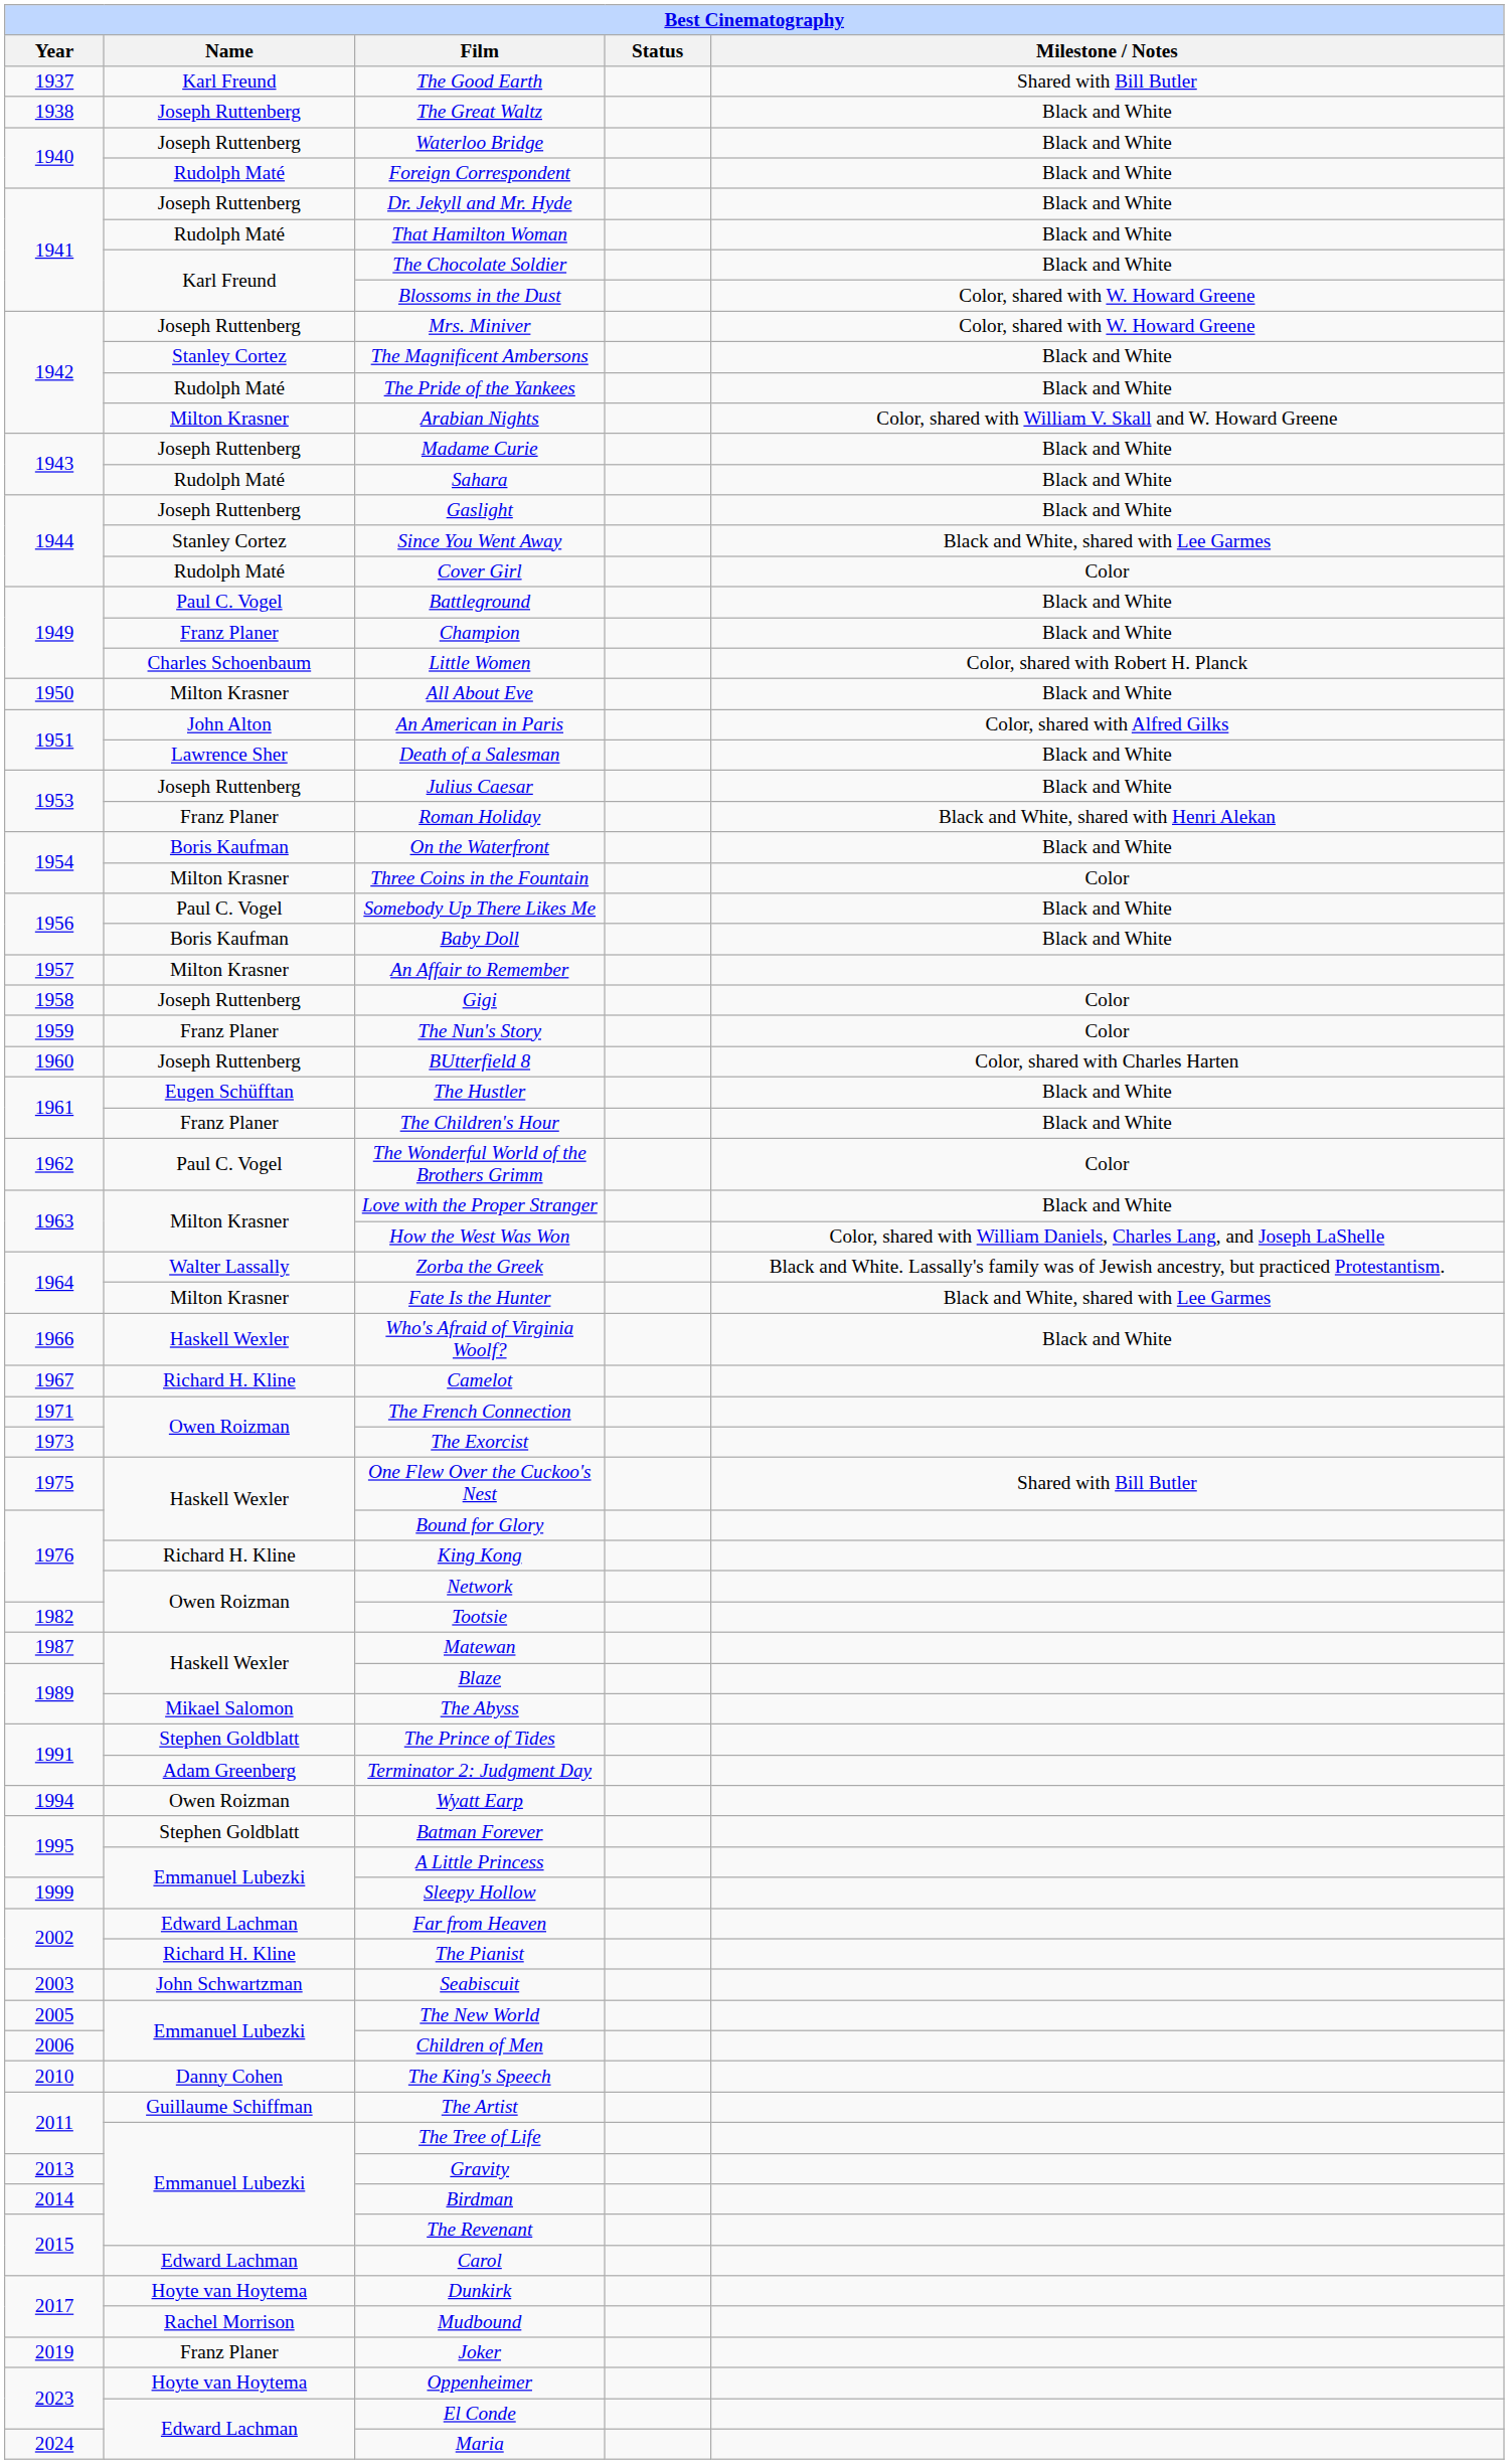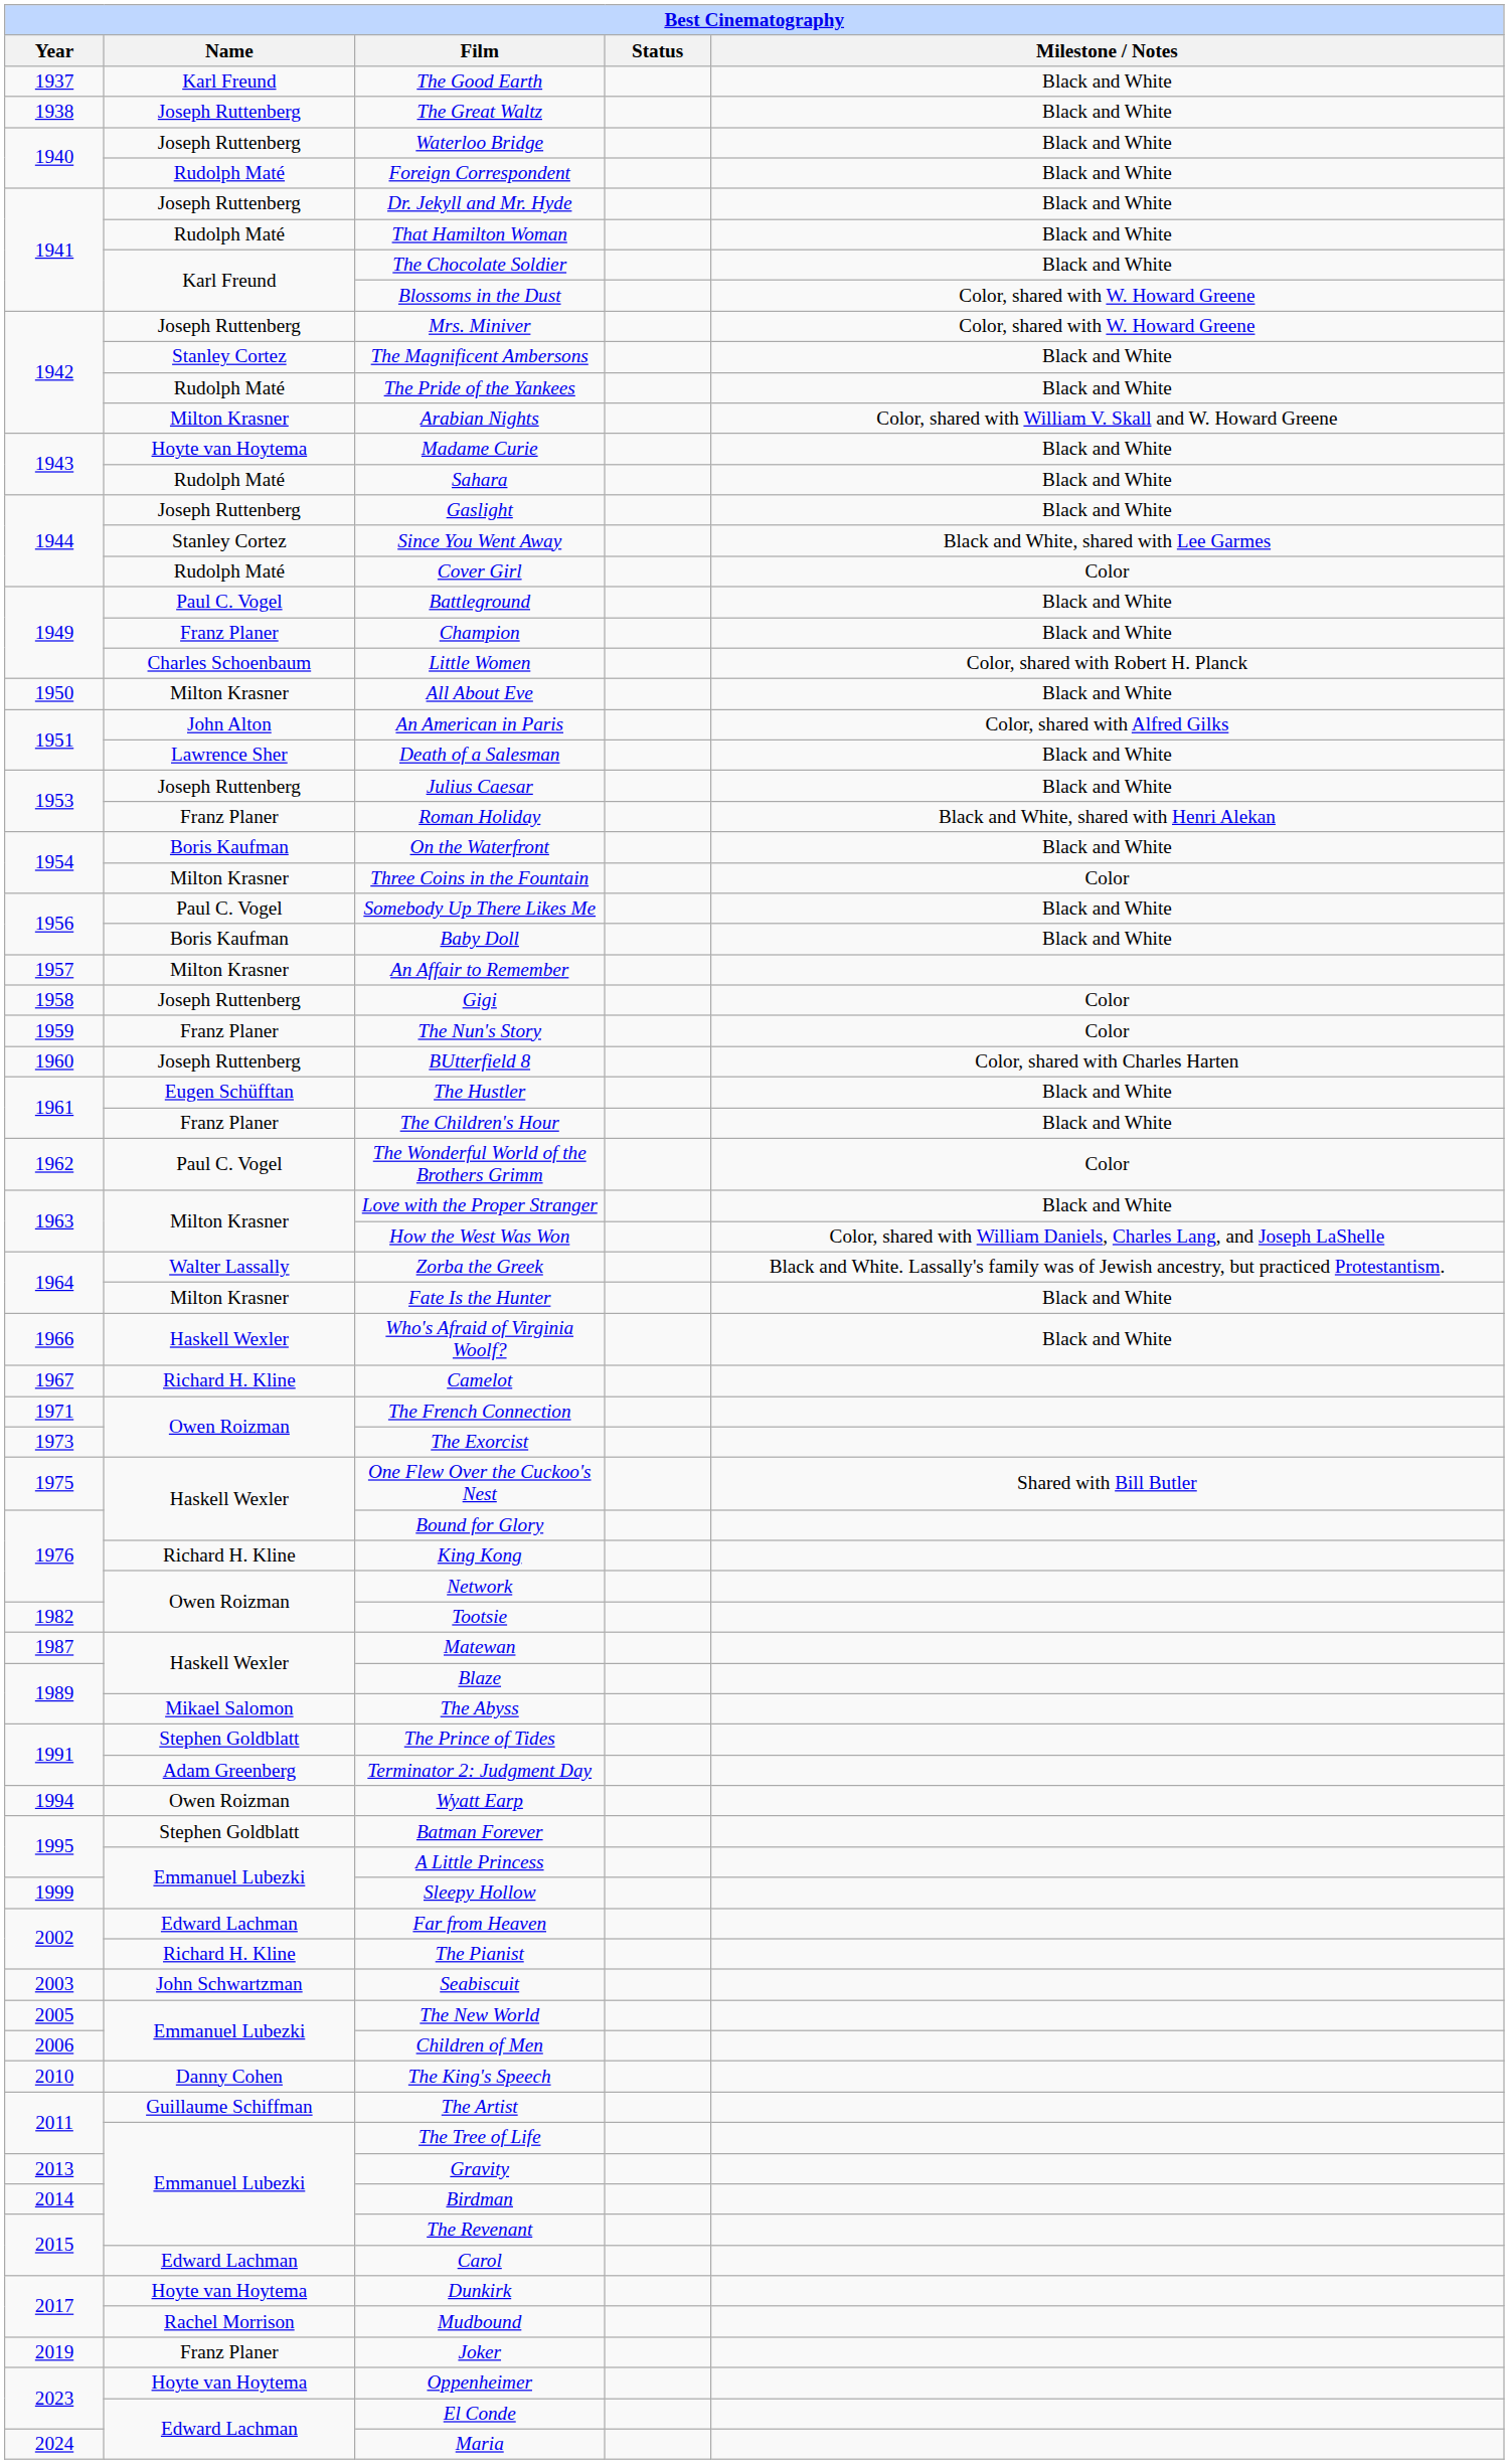The Good Earth | Milestone / Notes: Shared with Bill Butler -> Black and White
Madame Curie | Name: Joseph Ruttenberg -> Hoyte van Hoytema
Fate Is the Hunter | Milestone / Notes: Black and White, shared with Lee Garmes -> Black and White
